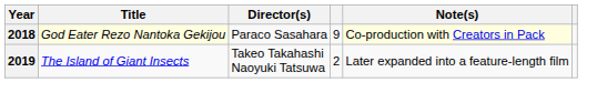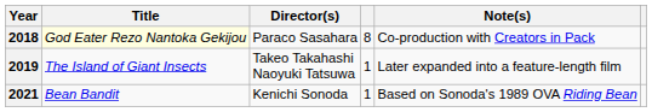2018 | column 4: 9 -> 8
2018 | Note(s): lightyellow background -> no background
2019 | column 4: 2 -> 1
+ row: 2021 | Bean Bandit | Kenichi Sonoda | 1 | Based on Sonoda's 1989 OVA Riding Bean
